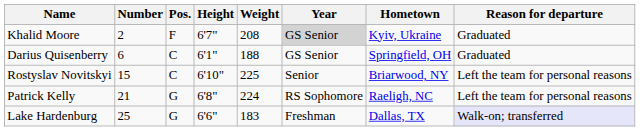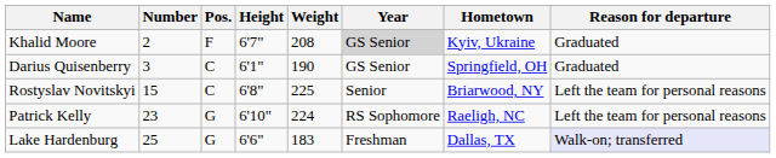Darius Quisenberry | Number: 6 -> 3
Darius Quisenberry | Weight: 188 -> 190
Rostyslav Novitskyi | Height: 6'10" -> 6'8"
Patrick Kelly | Number: 21 -> 23
Patrick Kelly | Height: 6'8" -> 6'10"
